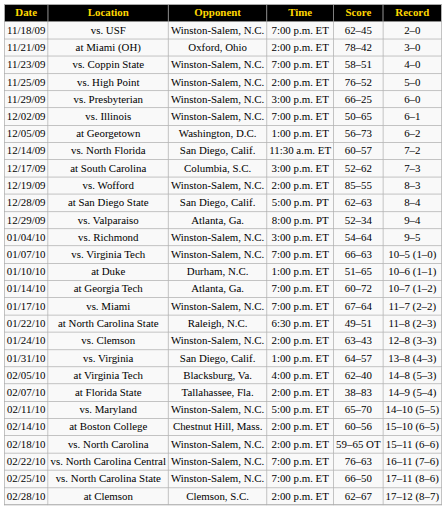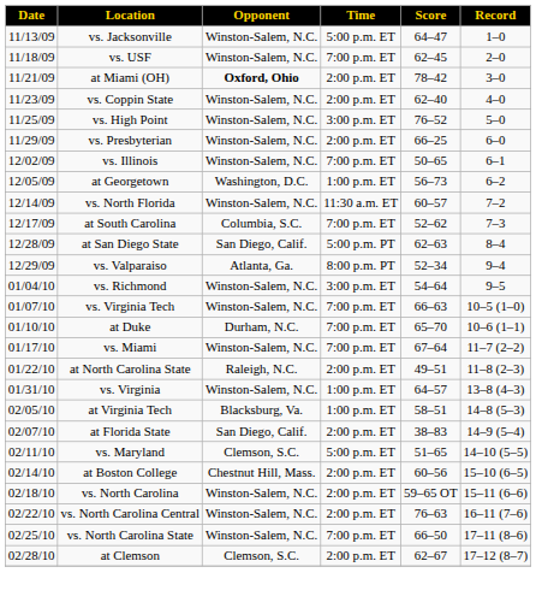+ row: 11/13/09 | vs. Jacksonville | Winston-Salem, N.C. | 5:00 p.m. ET | 64–47 | 1–0
at Miami (OH) | Opponent: normal -> bold
vs. Coppin State | Time: 7:00 p.m. ET -> 2:00 p.m. ET
vs. Coppin State | Score: 58–51 -> 62–40
vs. High Point | Time: 2:00 p.m. ET -> 3:00 p.m. ET
vs. Presbyterian | Time: 3:00 p.m. ET -> 2:00 p.m. ET
vs. North Florida | Opponent: San Diego, Calif. -> Winston-Salem, N.C.
at South Carolina | Time: 3:00 p.m. ET -> 7:00 p.m. ET
- row: 12/19/09 | vs. Wofford | Winston-Salem, N.C. | 2:00 p.m. ET | 85–55 | 8–3
at Duke | Time: 1:00 p.m. ET -> 7:00 p.m. ET
at Duke | Score: 51–65 -> 65–70
- row: 01/14/10 | at Georgia Tech | Atlanta, Ga. | 7:00 p.m. ET | 60–72 | 10–7 (1–2)
at North Carolina State | Time: 6:30 p.m. ET -> 2:00 p.m. ET
- row: 01/24/10 | vs. Clemson | Winston-Salem, N.C. | 2:00 p.m. ET | 63–43 | 12–8 (3–3)
vs. Virginia | Opponent: San Diego, Calif. -> Winston-Salem, N.C.
at Virginia Tech | Time: 4:00 p.m. ET -> 1:00 p.m. ET
at Virginia Tech | Score: 62–40 -> 58–51
at Florida State | Opponent: Tallahassee, Fla. -> San Diego, Calif.
vs. Maryland | Opponent: Winston-Salem, N.C. -> Clemson, S.C.
vs. Maryland | Score: 65–70 -> 51–65
vs. North Carolina Central | Time: 7:00 p.m. ET -> 2:00 p.m. ET
